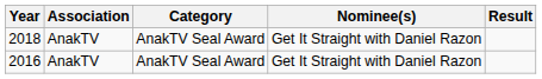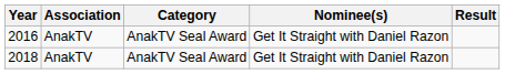rows swapped: 2016 <-> 2018
